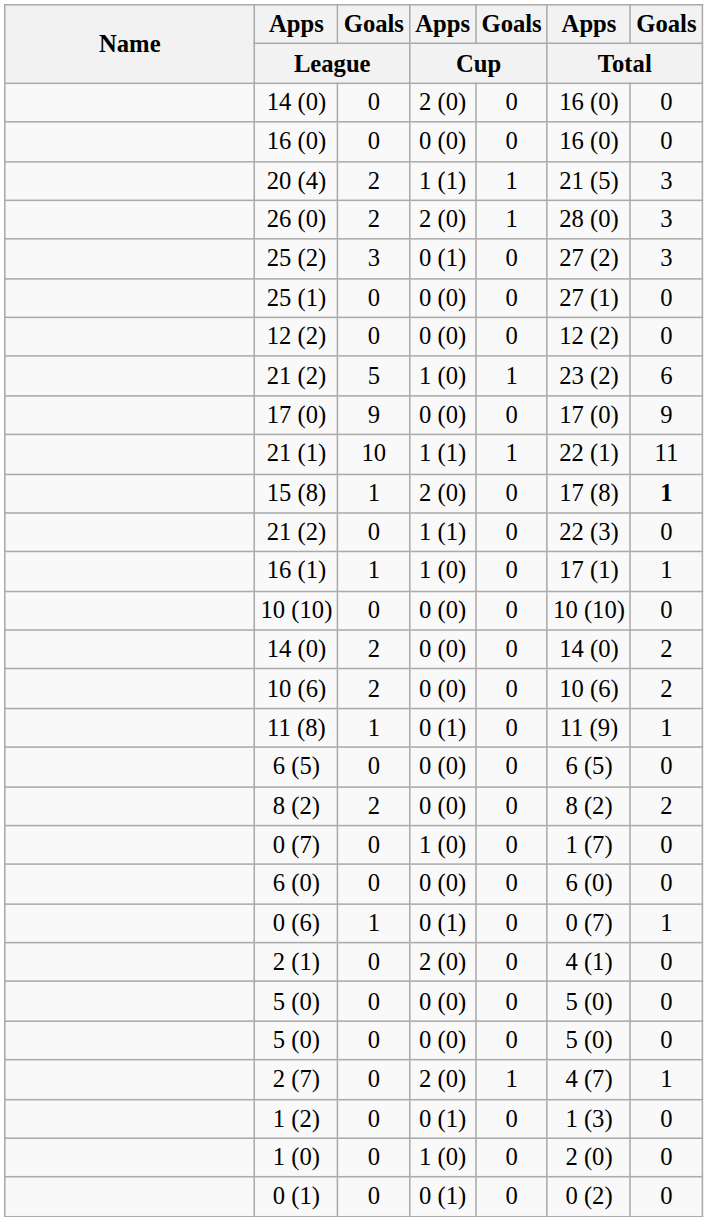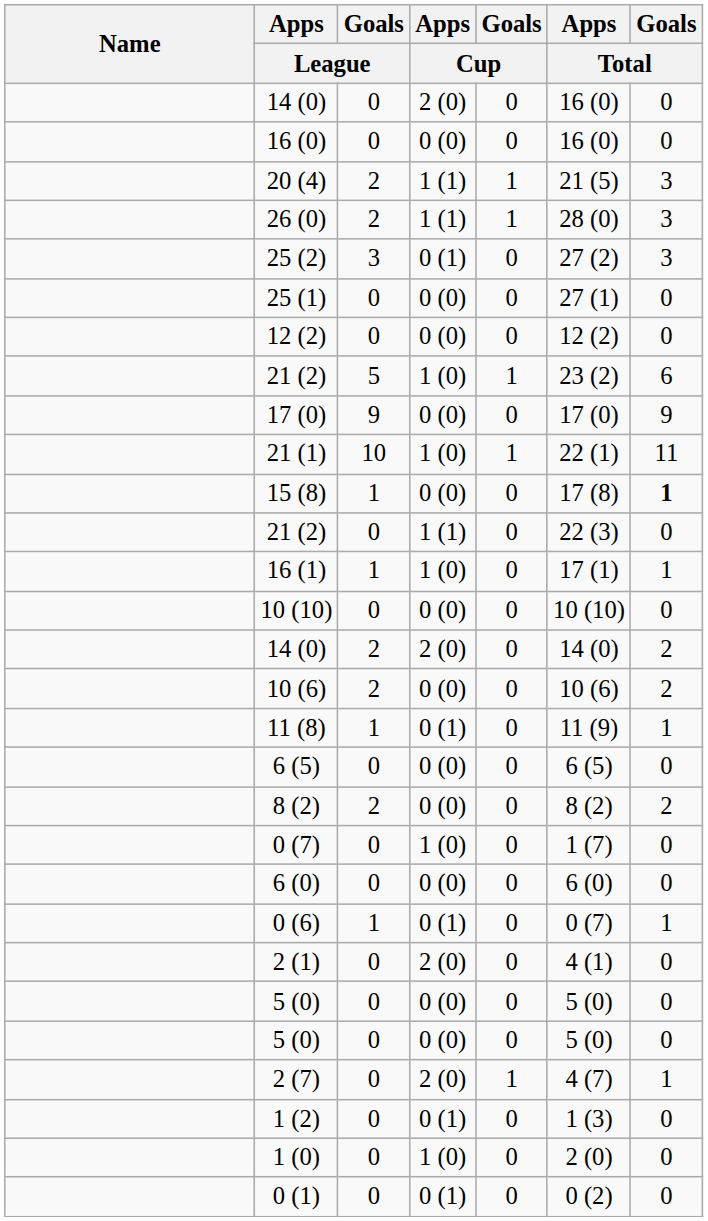26 (0) | Apps / Cup: 2 (0) -> 1 (1)
21 (1) | Apps / Cup: 1 (1) -> 1 (0)
15 (8) | Apps / Cup: 2 (0) -> 0 (0)
14 (0) / 2 | Apps / Cup: 0 (0) -> 2 (0)
